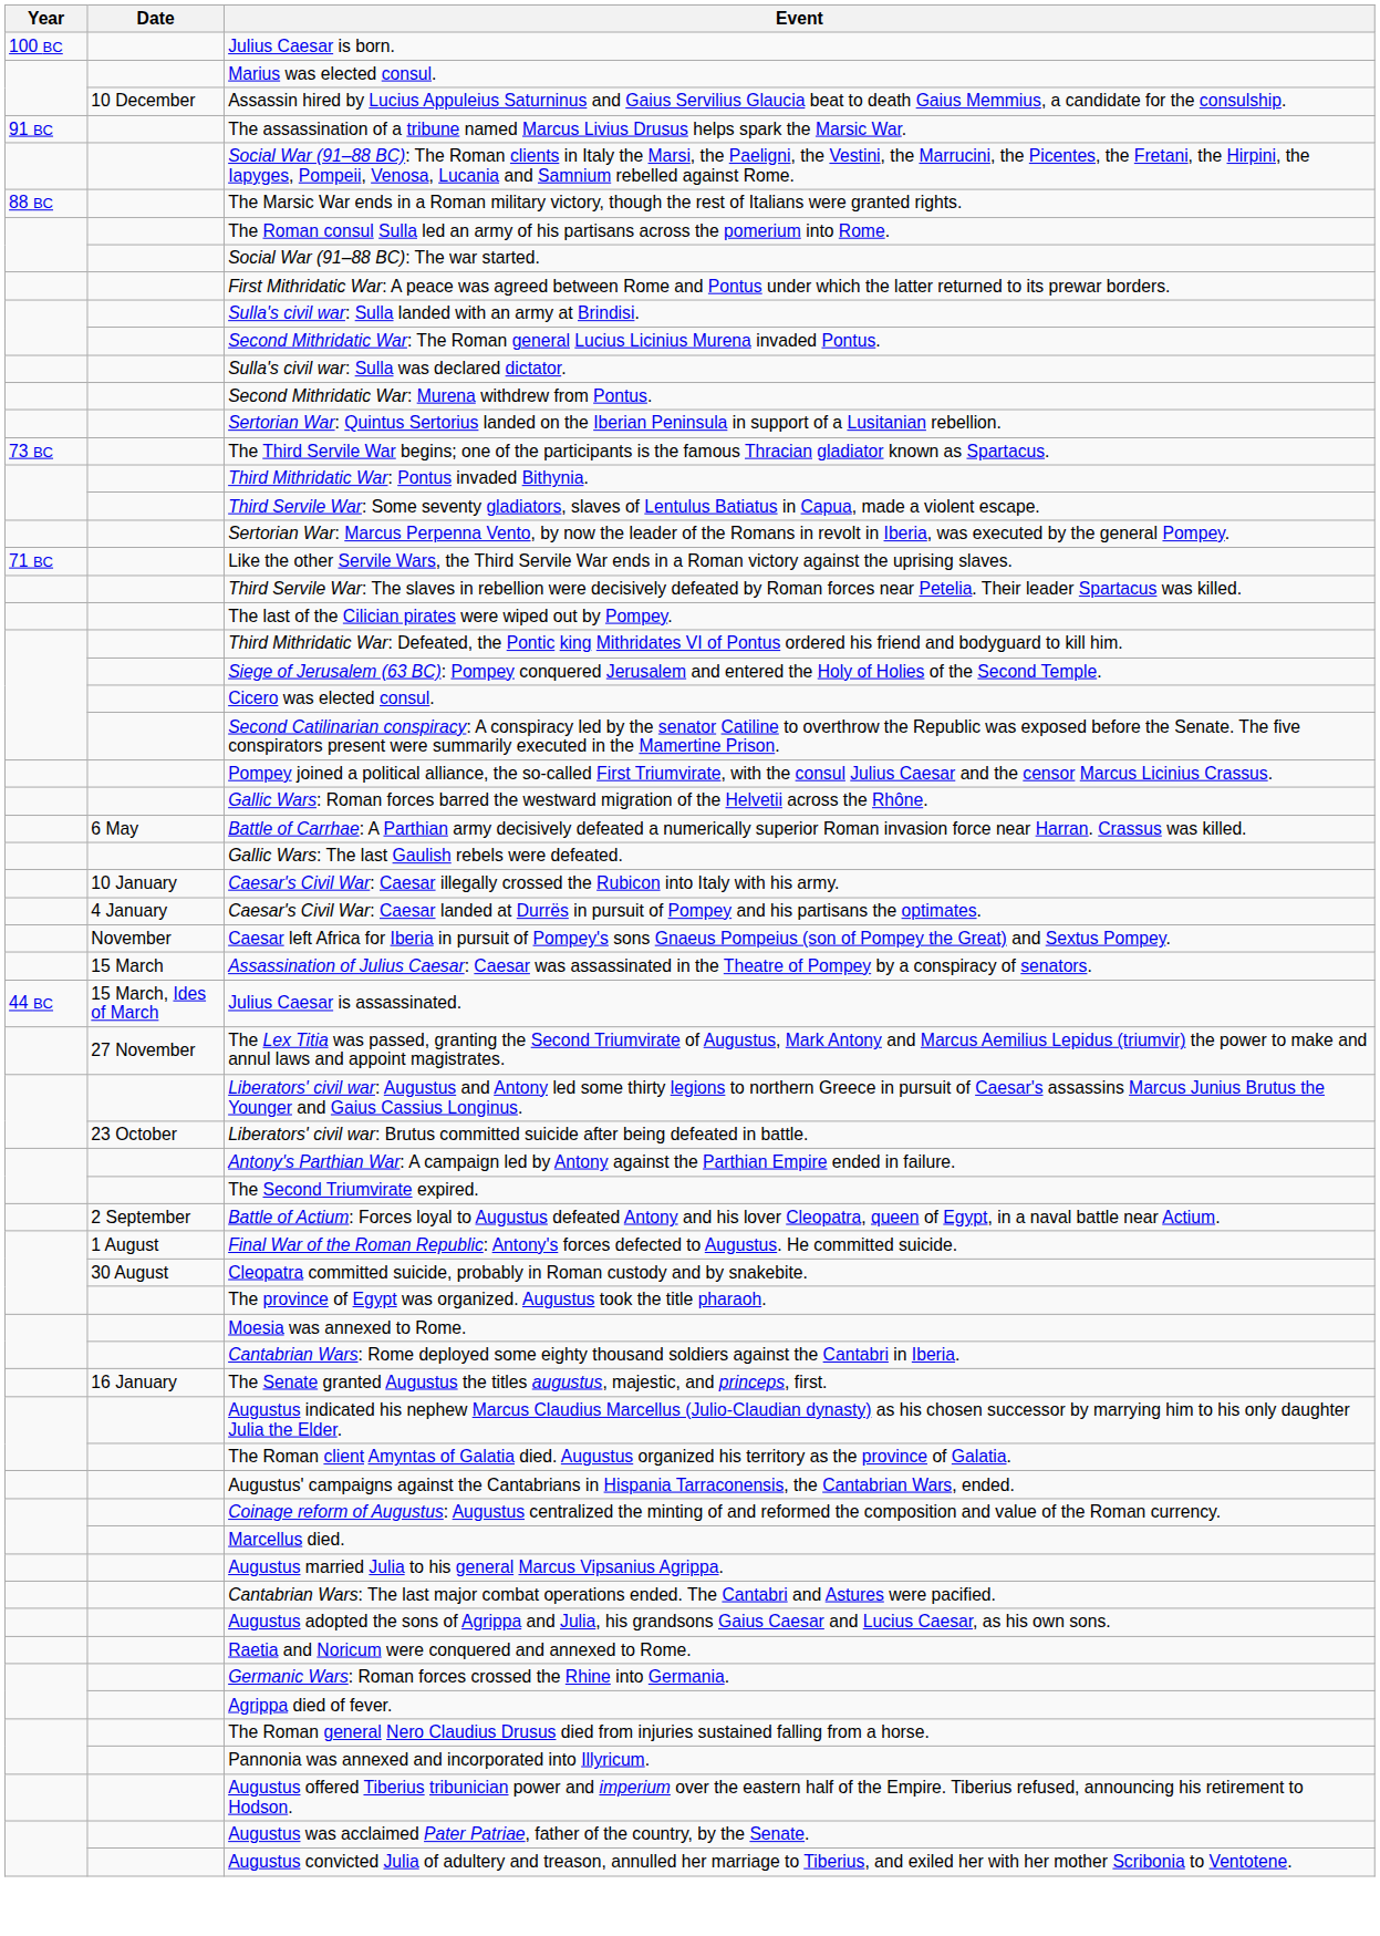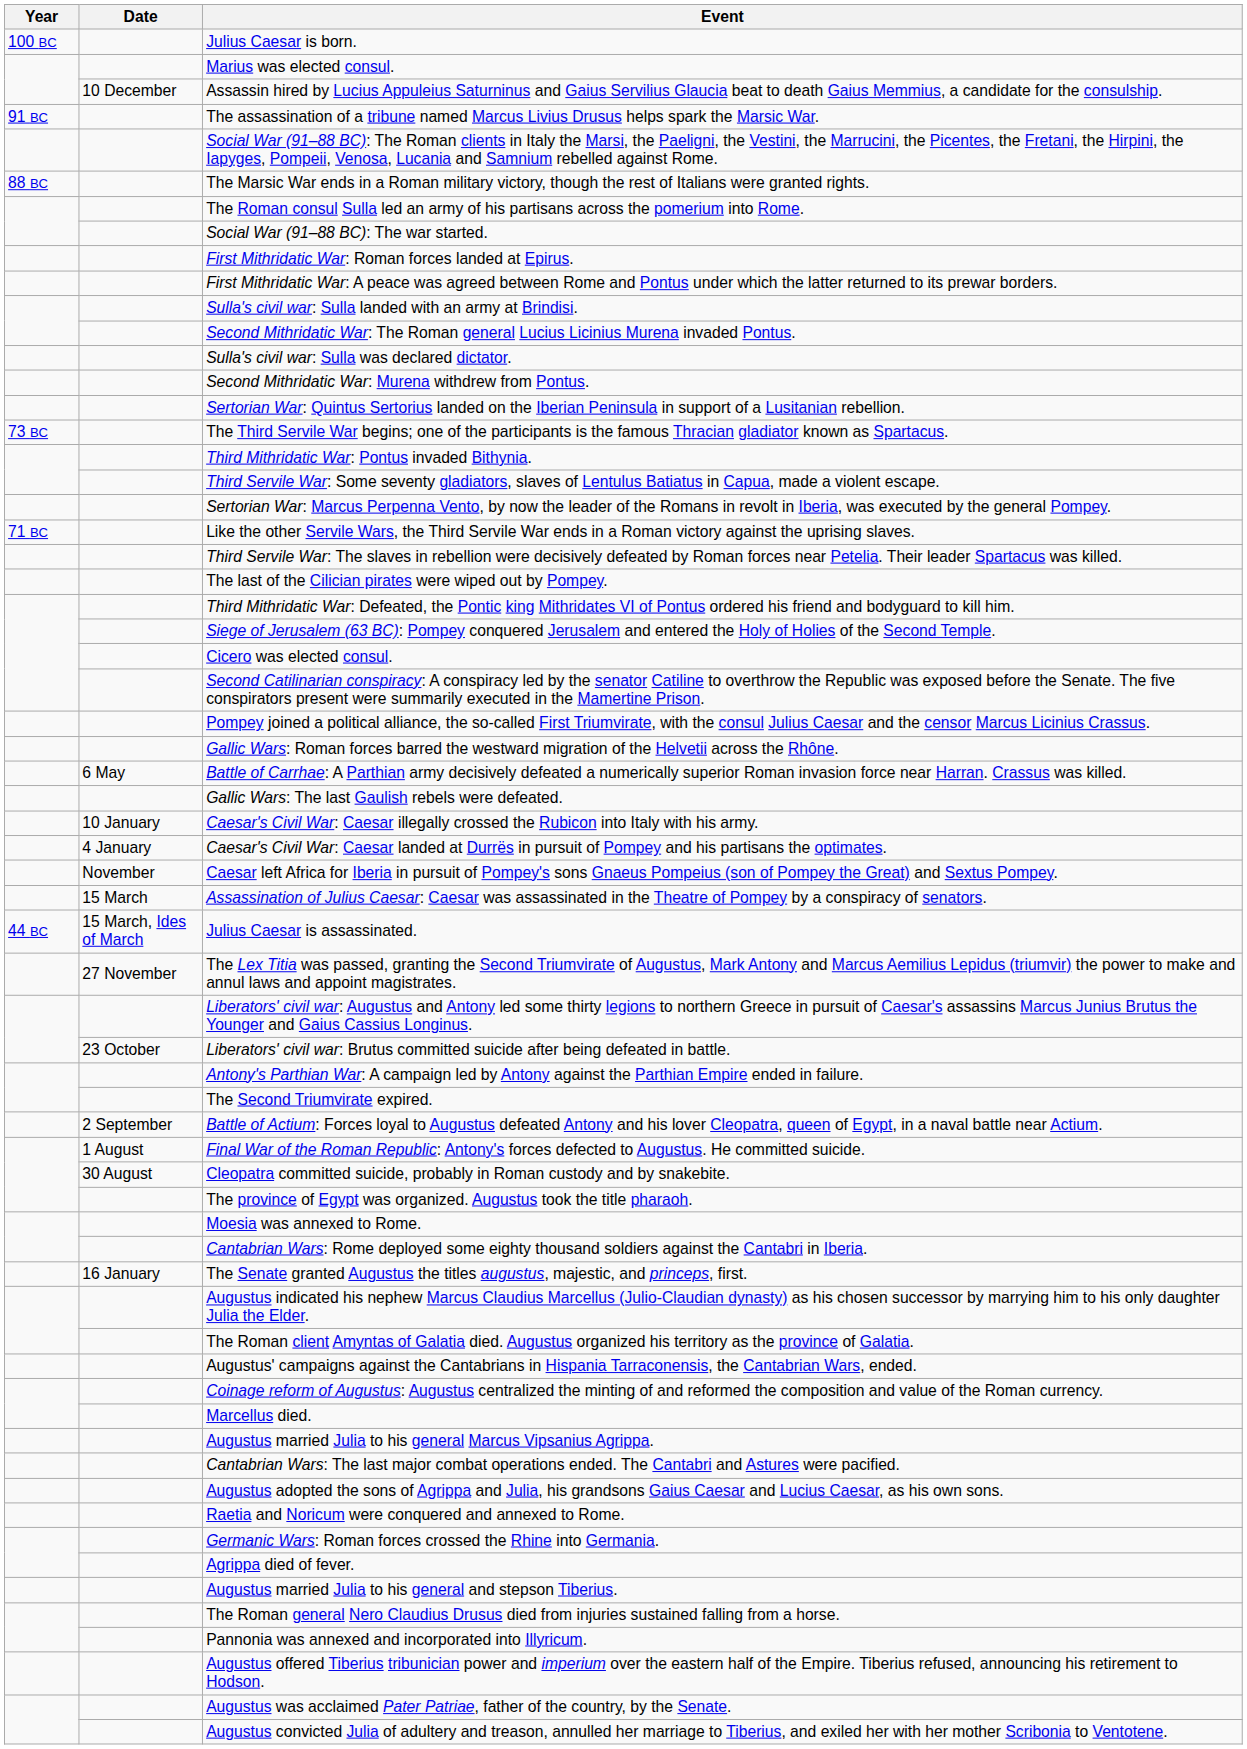+ row: First Mithridatic War: Roman forces landed at Epirus.
+ row: Augustus married Julia to his general and stepson Tiberius.
